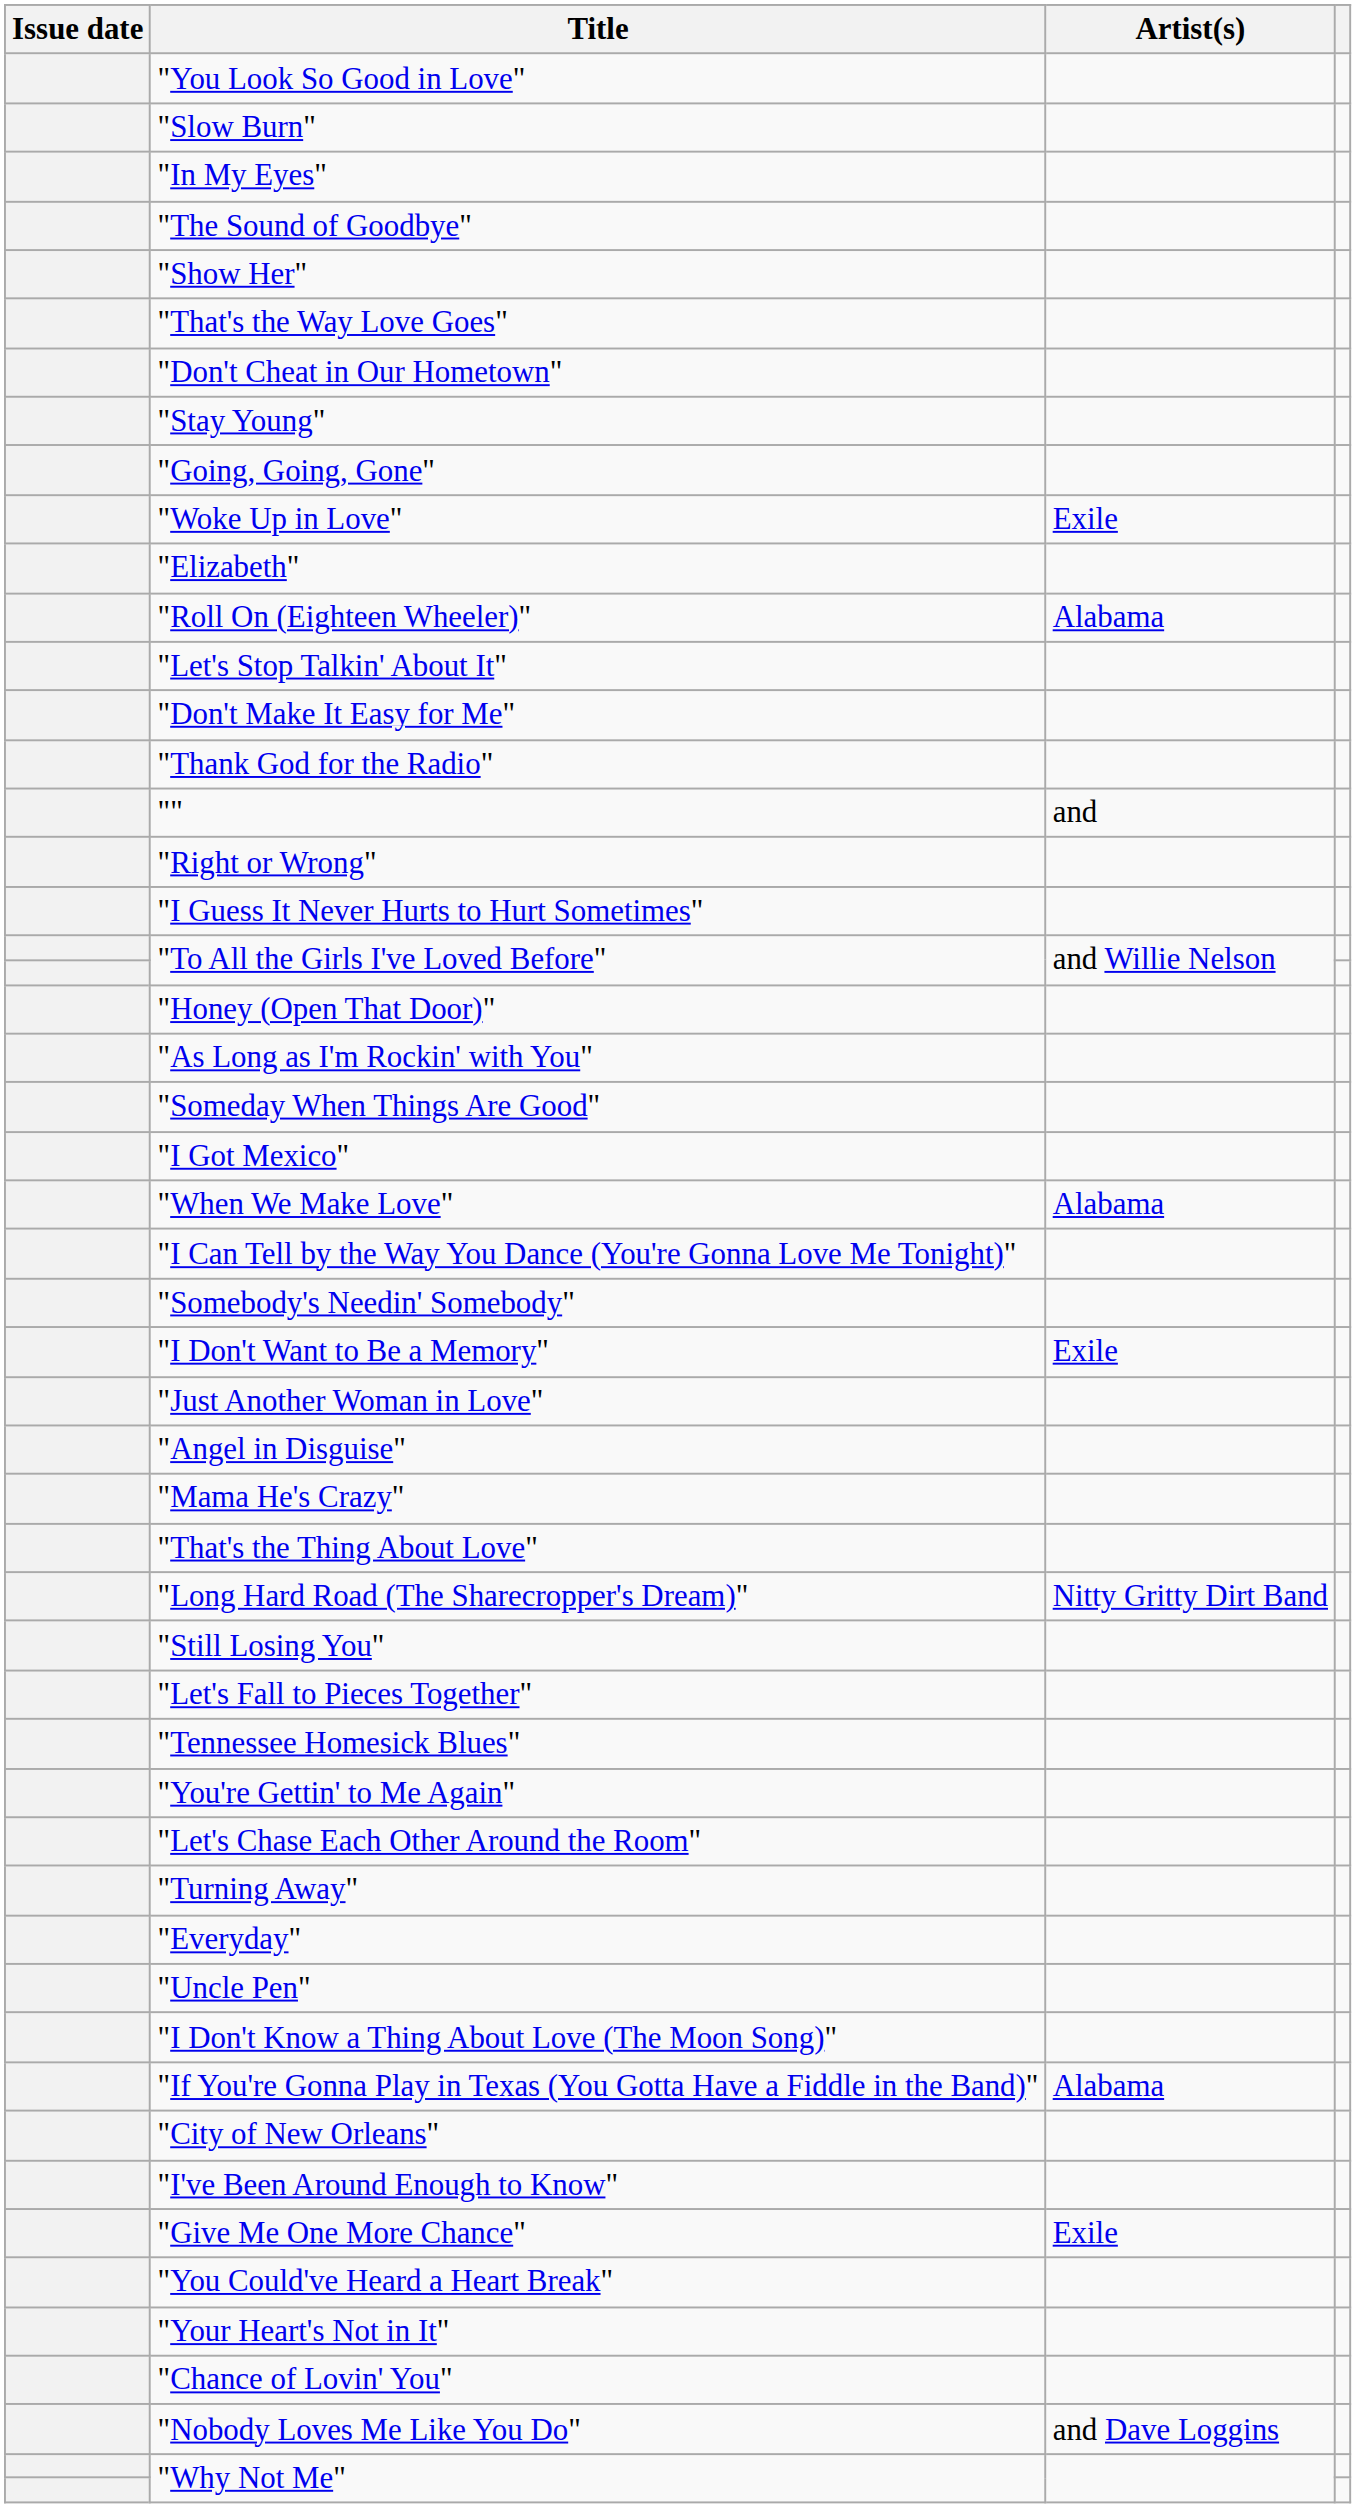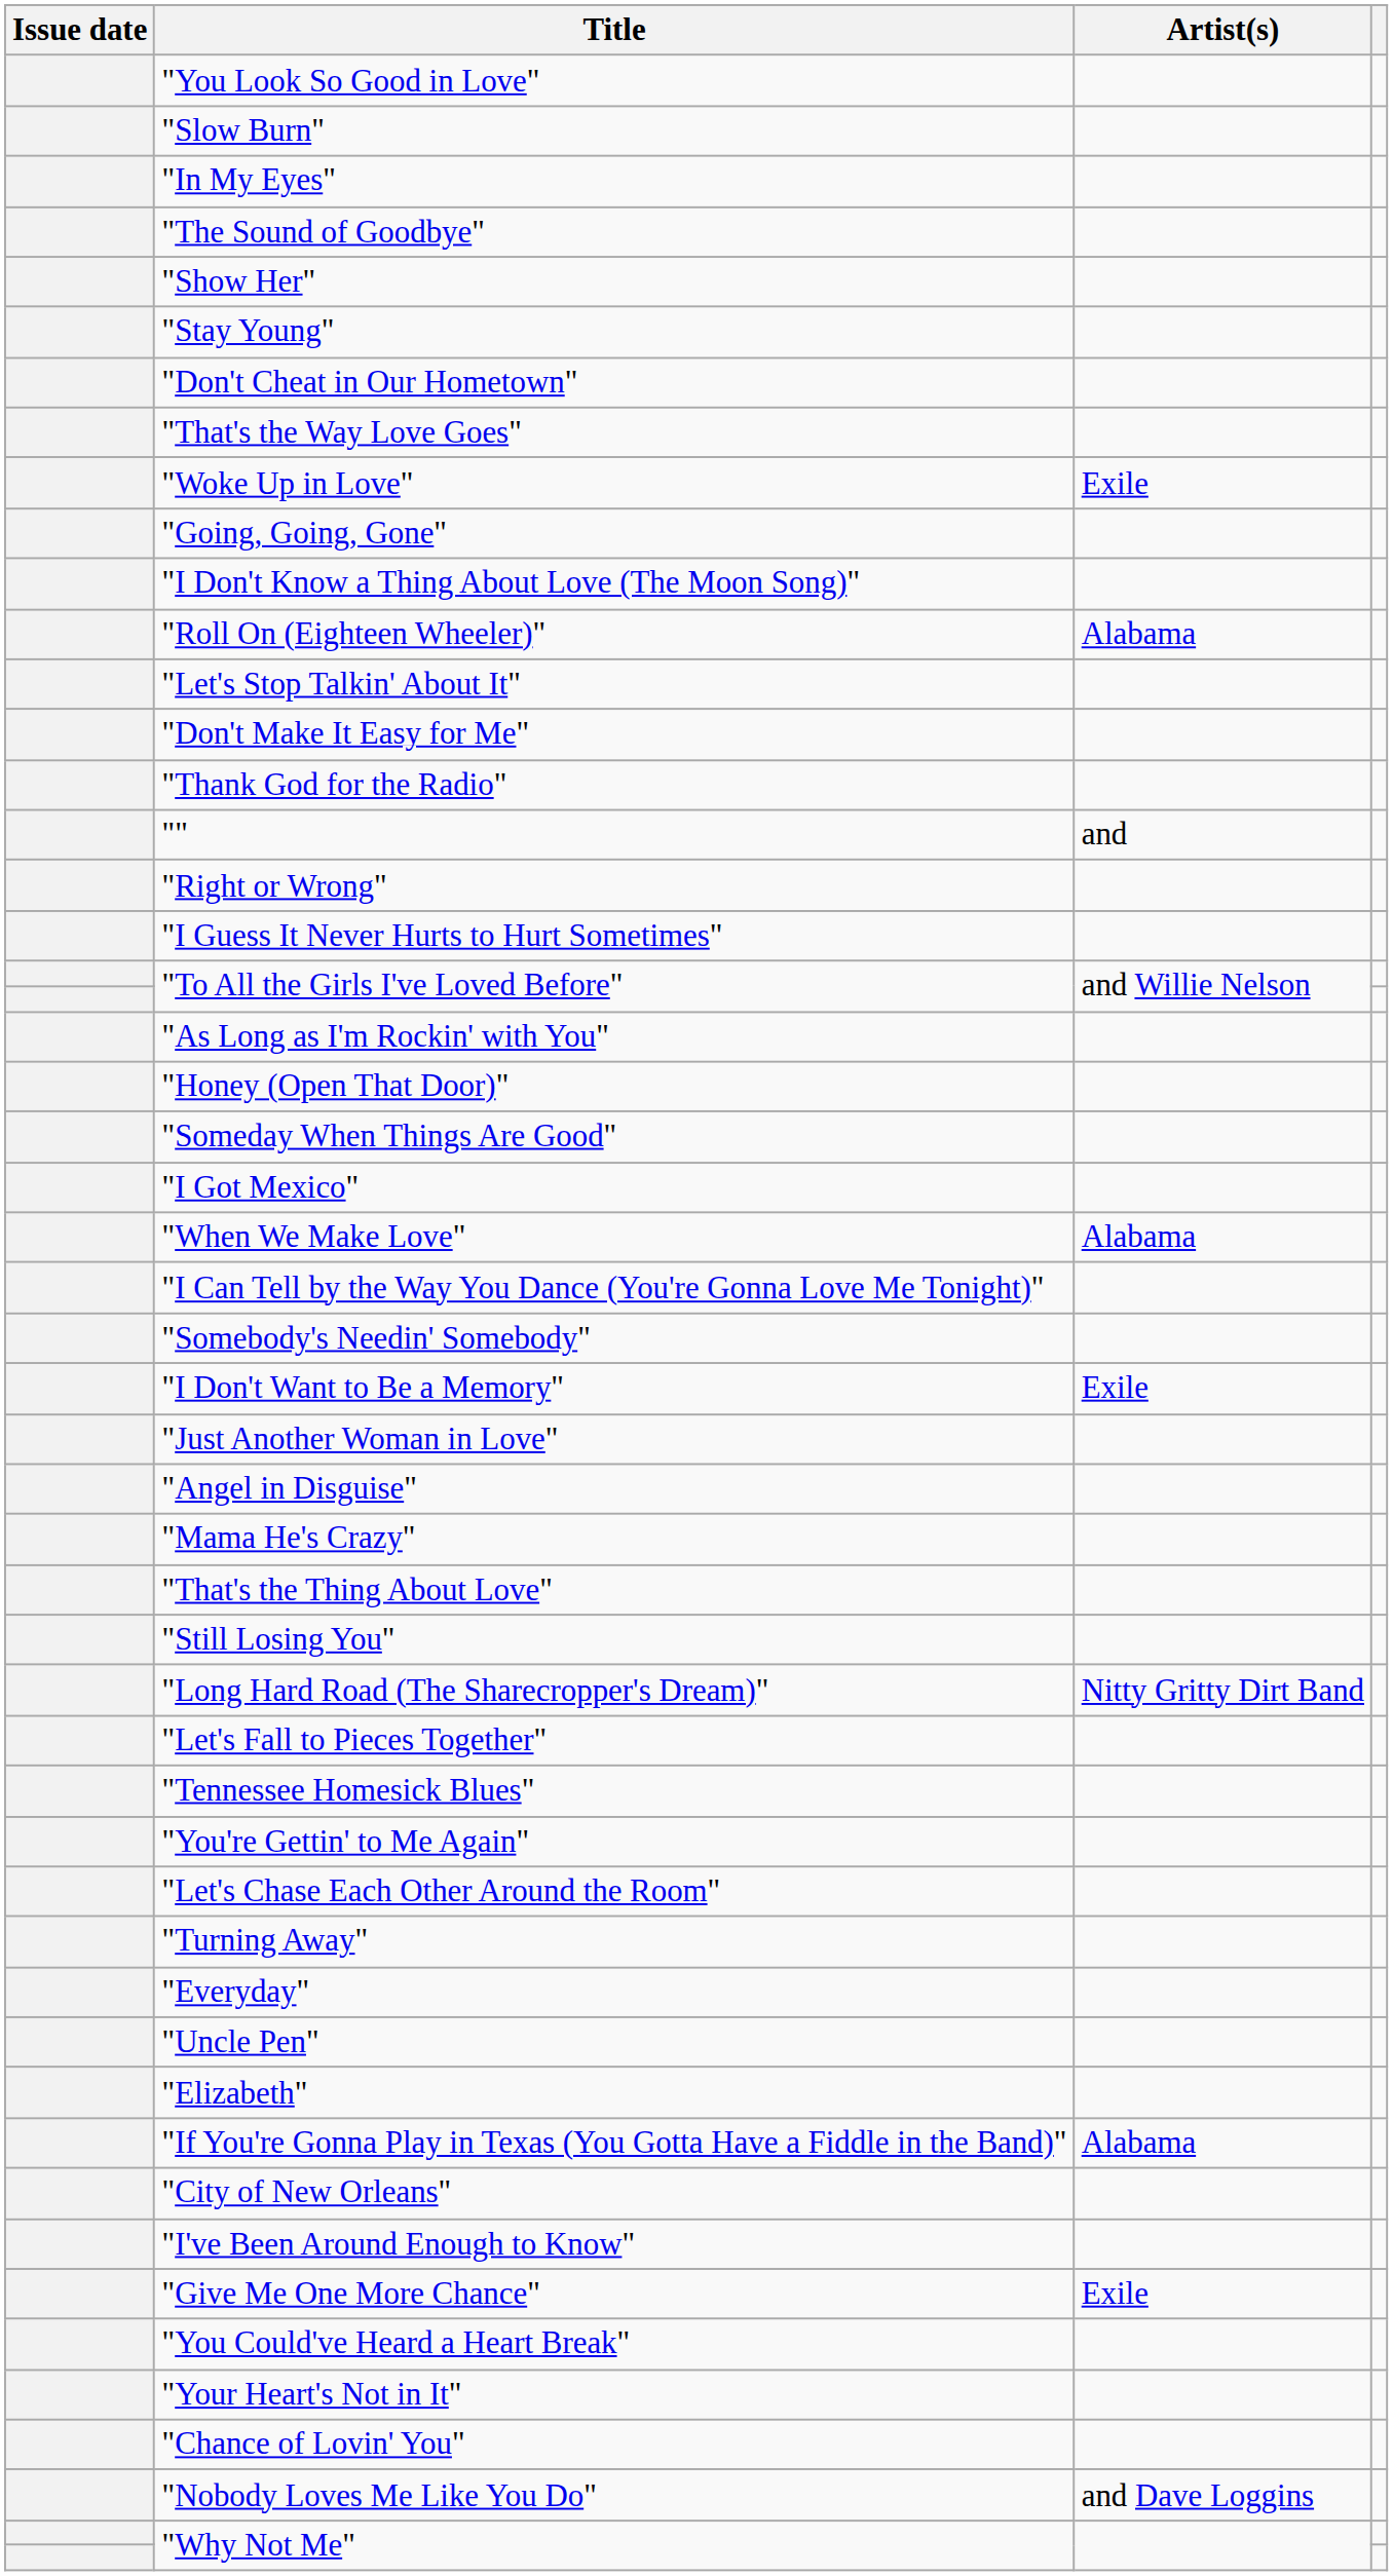rows swapped: "That's the Way Love Goes" <-> "Stay Young"
rows swapped: "Woke Up in Love" <-> "Going, Going, Gone"
rows swapped: "Elizabeth" <-> "I Don't Know a Thing About Love (The Moon Song)"
rows swapped: "As Long as I'm Rockin' with You" <-> "Honey (Open That Door)"
rows swapped: "Still Losing You" <-> "Long Hard Road (The Sharecropper's Dream)"
